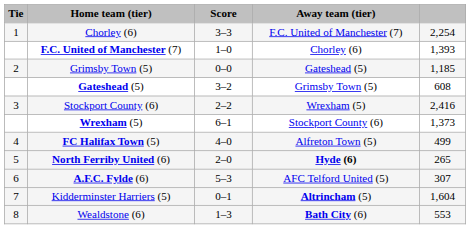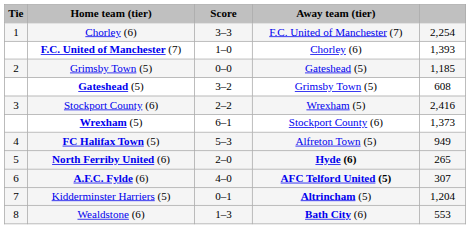FC Halifax Town (5) | Score: 4–0 -> 5–3
FC Halifax Town (5) | column 5: 499 -> 949
A.F.C. Fylde (6) | Score: 5–3 -> 4–0
A.F.C. Fylde (6) | Away team (tier): normal -> bold
Kidderminster Harriers (5) | column 5: 1,604 -> 1,204
